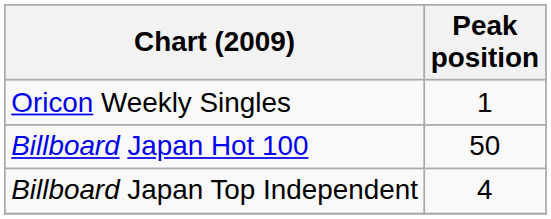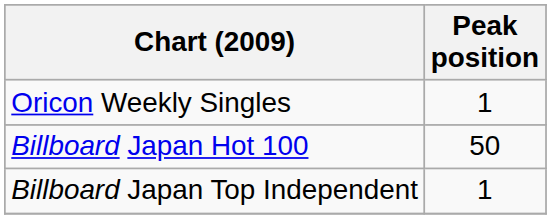Billboard Japan Top Independent | Peak position: 4 -> 1
